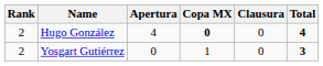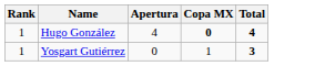- column: Clausura | 0 | 0
Hugo González | Rank: 2 -> 1
Yosgart Gutiérrez | Rank: 2 -> 1
